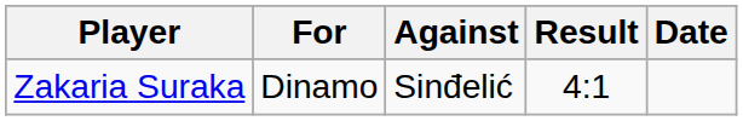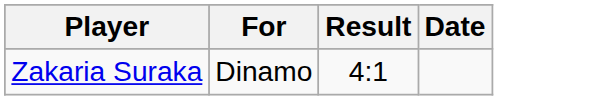- column: Against | Sinđelić
